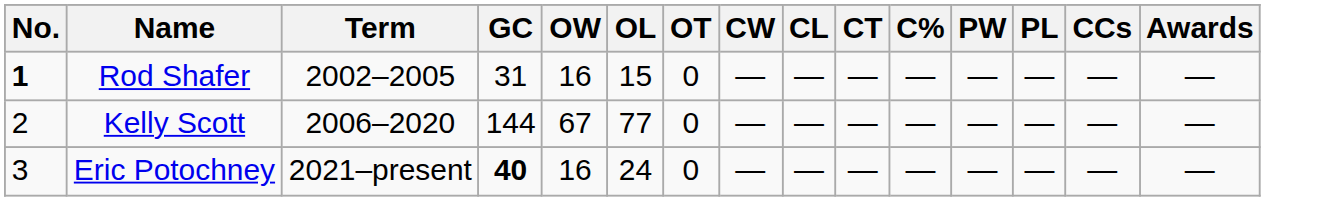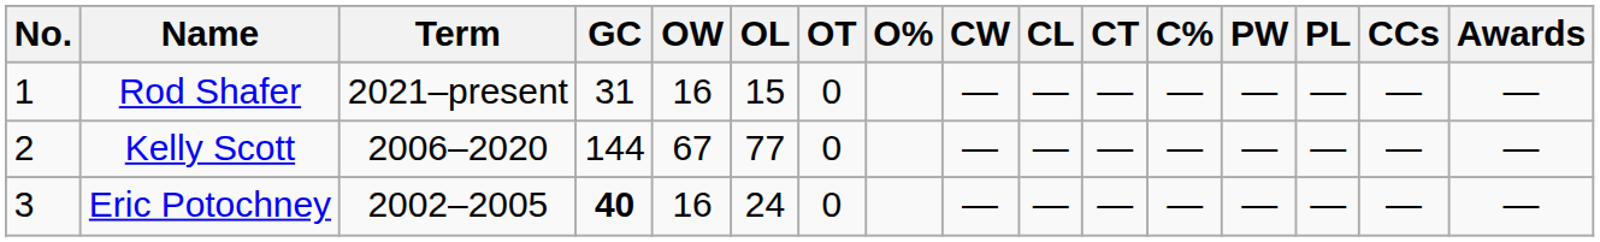+ column: O%
Rod Shafer | No.: bold -> normal
Rod Shafer | Term: 2002–2005 -> 2021–present
Eric Potochney | Term: 2021–present -> 2002–2005
